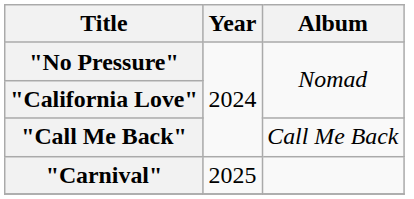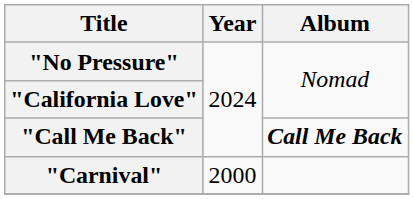"Call Me Back" | Album: normal -> bold
"Carnival" | Year: 2025 -> 2000
